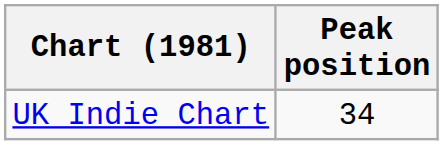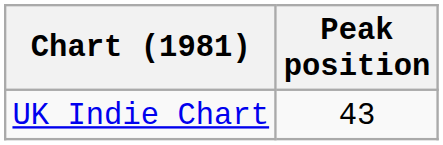UK Indie Chart | Peak position: 34 -> 43
